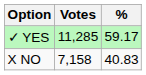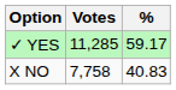X NO | Votes: 7,158 -> 7,758
